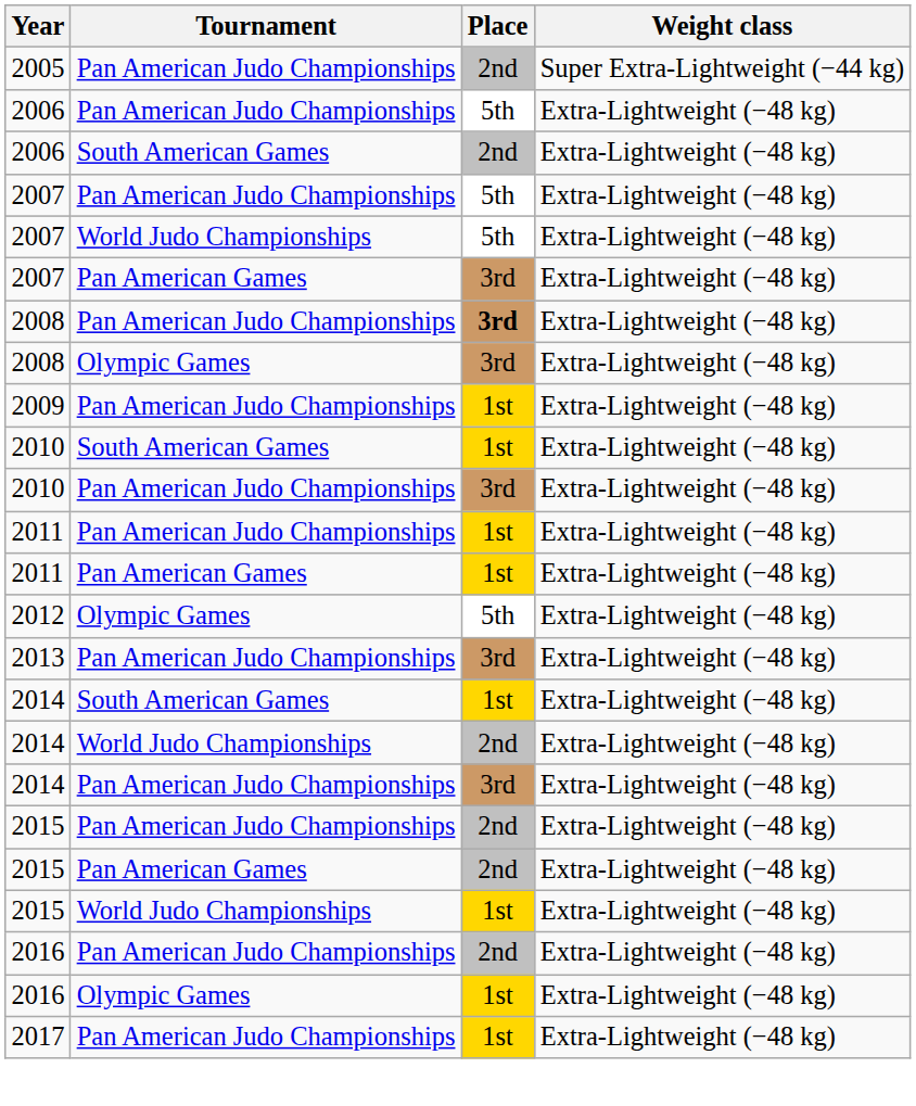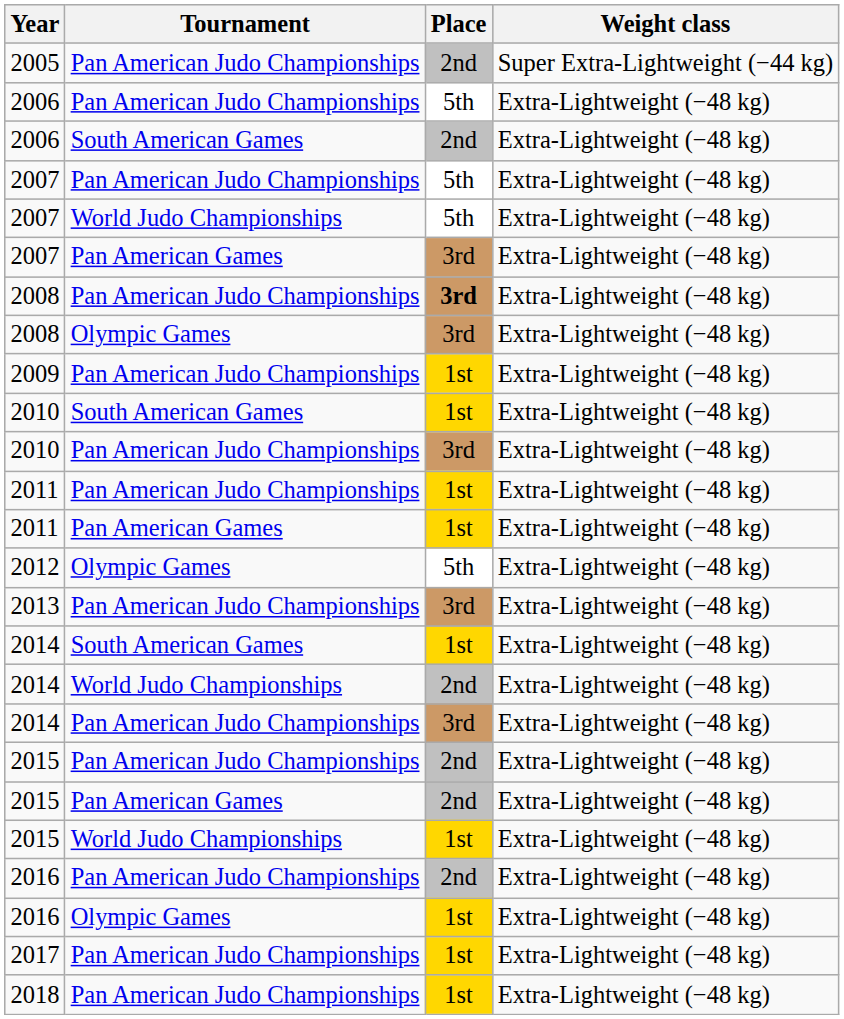+ row: 2018 | Pan American Judo Championships | 1st | Extra-Lightweight (−48 kg)
